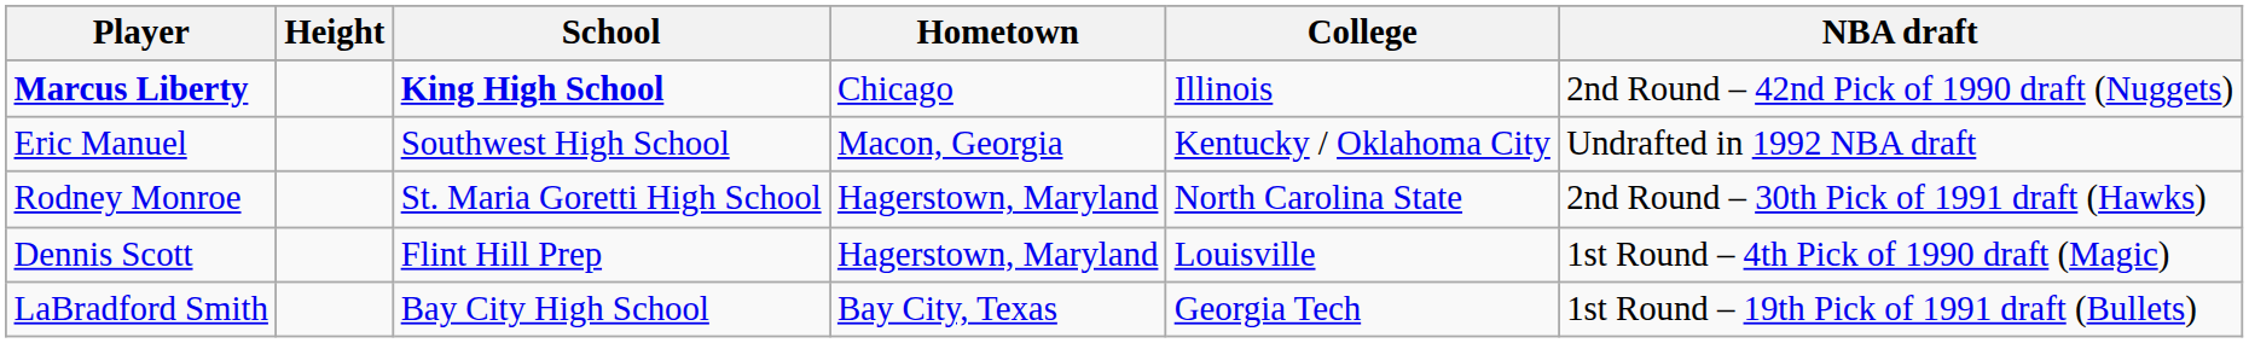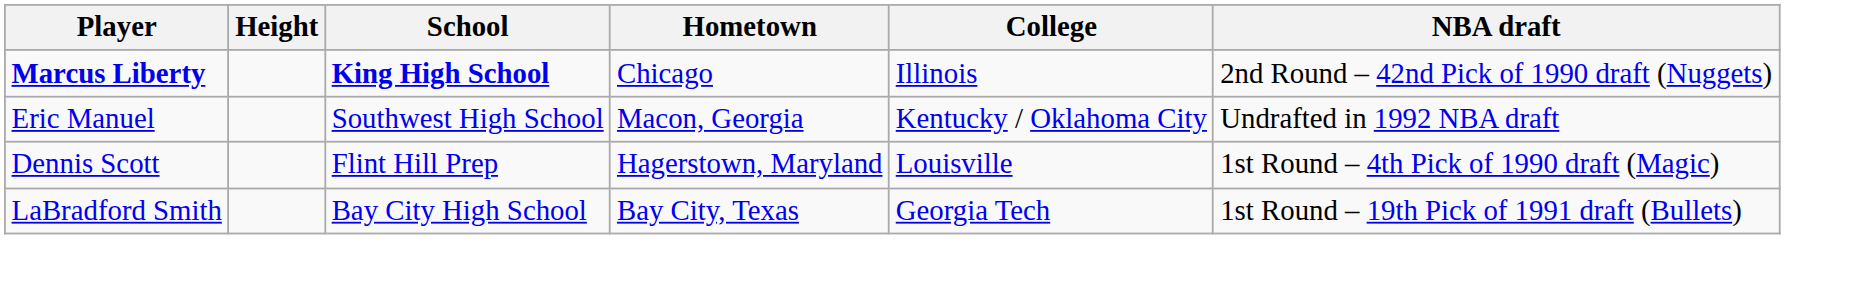- row: Rodney Monroe | St. Maria Goretti High School | Hagerstown, Maryland | North Carolina State | 2nd Round – 30th Pick of 1991 draft (Hawks)
